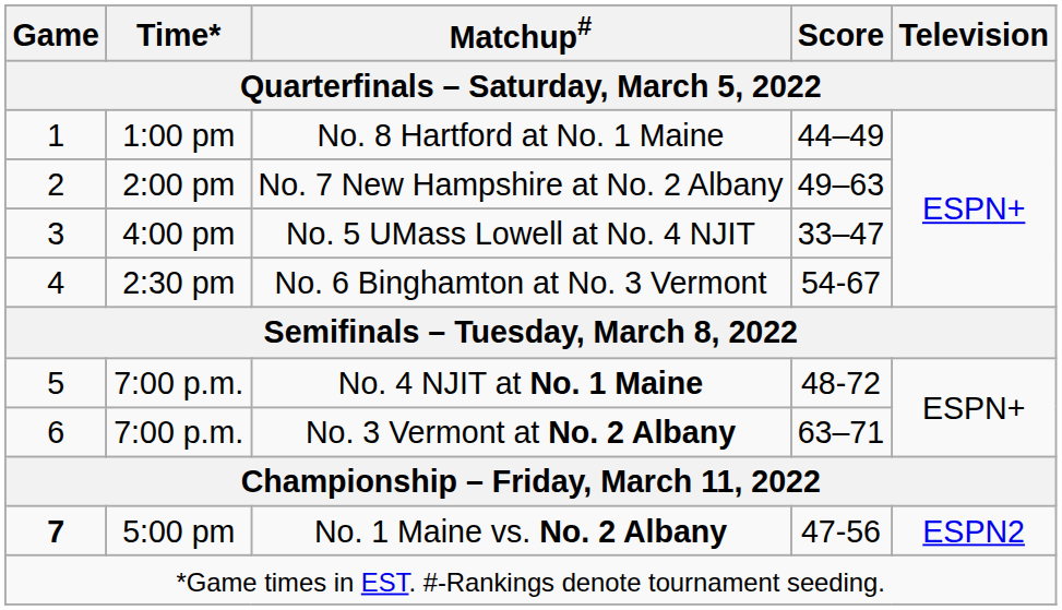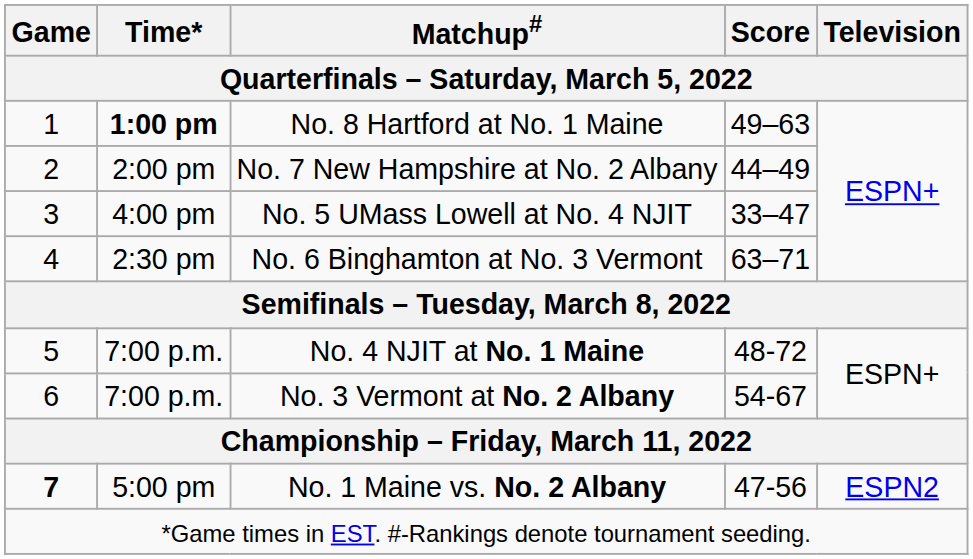No. 8 Hartford at No. 1 Maine | Time*: normal -> bold
No. 8 Hartford at No. 1 Maine | Score: 44–49 -> 49–63
No. 7 New Hampshire at No. 2 Albany | Score: 49–63 -> 44–49
No. 6 Binghamton at No. 3 Vermont | Score: 54-67 -> 63–71
No. 3 Vermont at No. 2 Albany | Score: 63–71 -> 54-67
